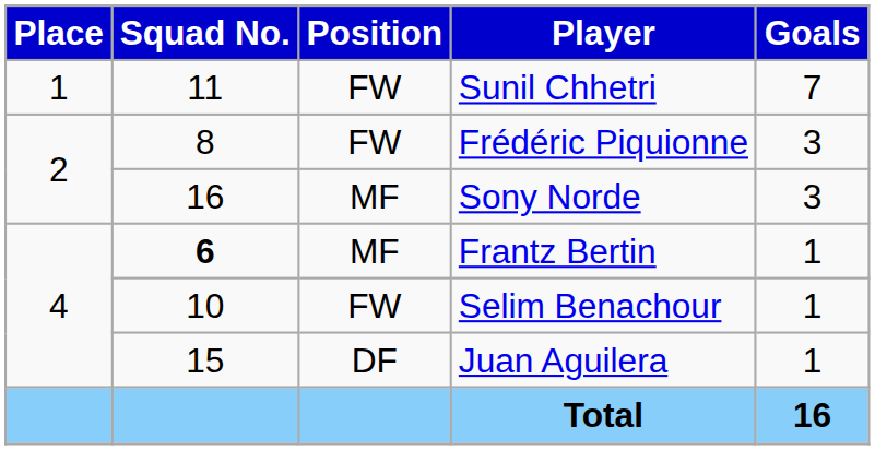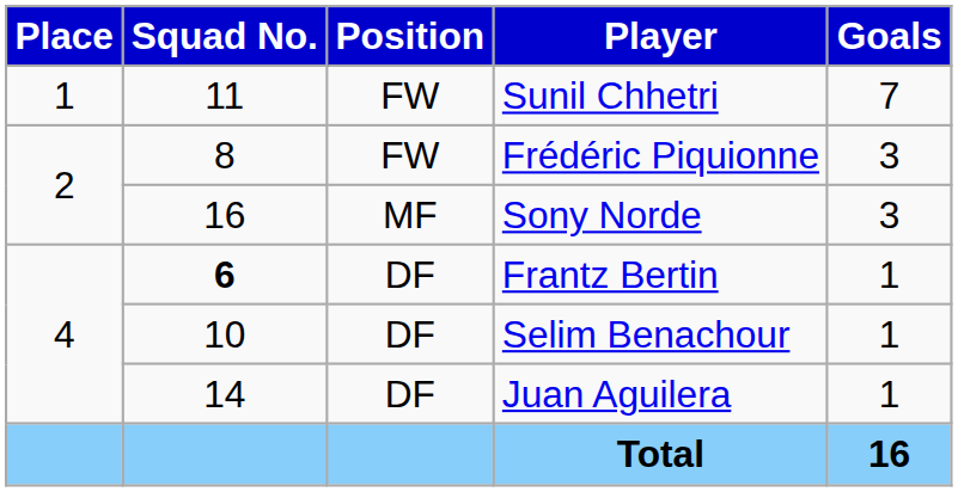Frantz Bertin | Position: MF -> DF
Selim Benachour | Position: FW -> DF
Juan Aguilera | Squad No.: 15 -> 14
